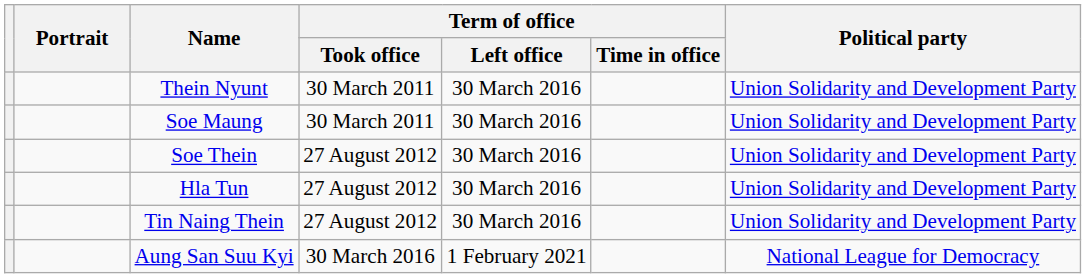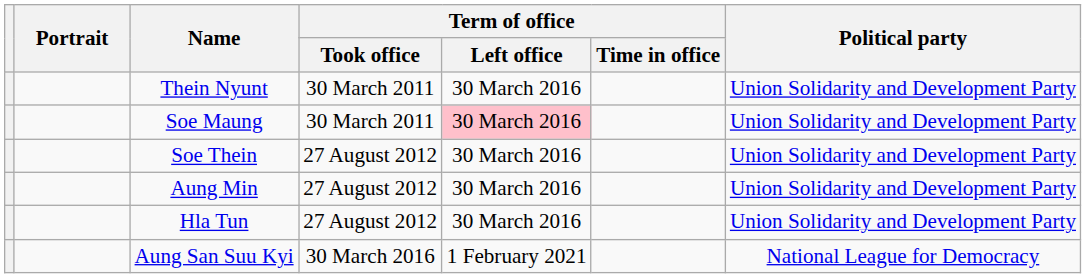Soe Maung | Term of office / Left office: no background -> pink background
+ row: Aung Min | 27 August 2012 | 30 March 2016 | Union Solidarity and Development Party
- row: Tin Naing Thein | 27 August 2012 | 30 March 2016 | Union Solidarity and Development Party
